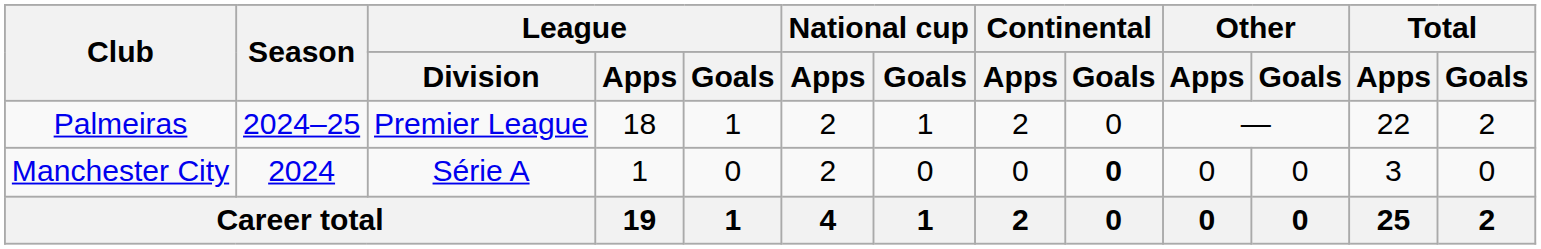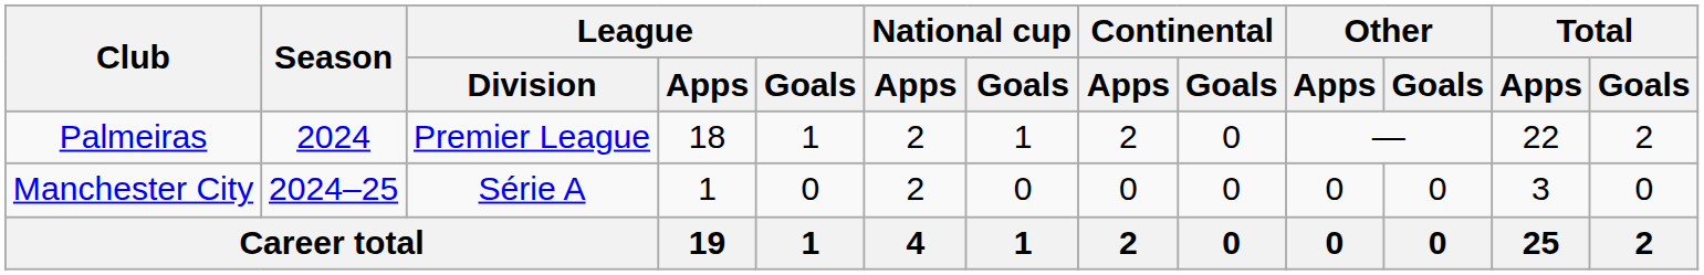Palmeiras | Season: 2024–25 -> 2024
Manchester City | Season: 2024 -> 2024–25
Manchester City | Continental / Goals: bold -> normal
